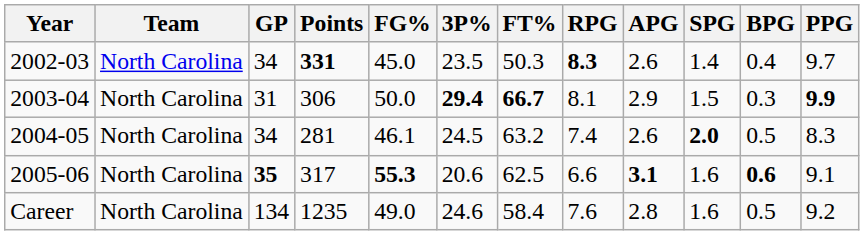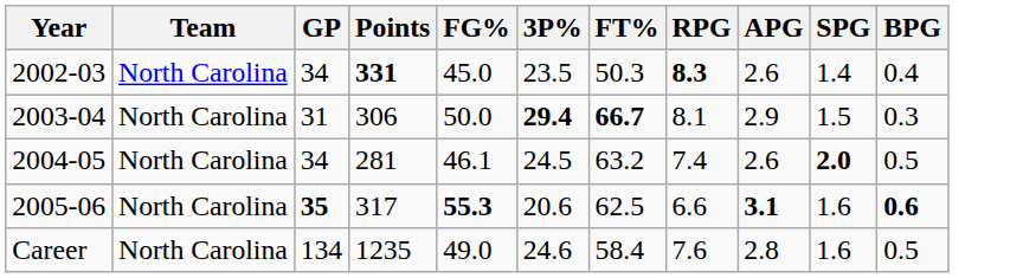- column: PPG | 9.7 | 9.9 | 8.3 | 9.1 | 9.2
